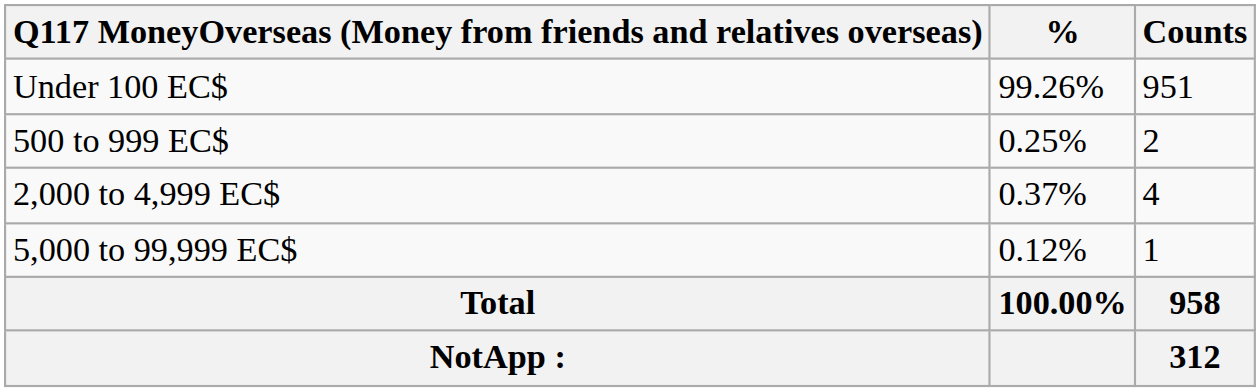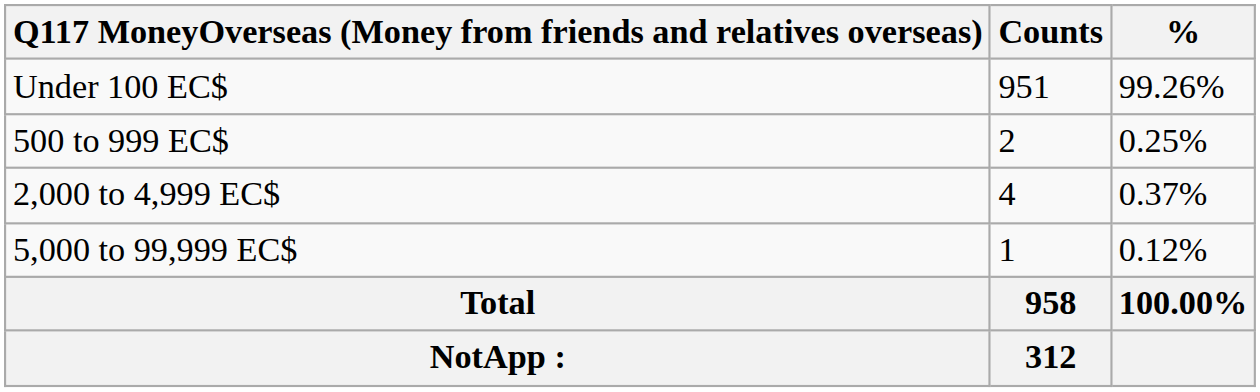columns swapped: Counts <-> %
